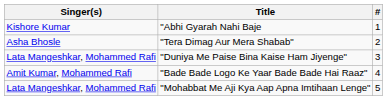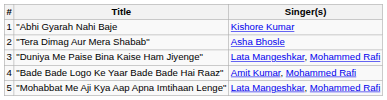columns swapped: # <-> Singer(s)
